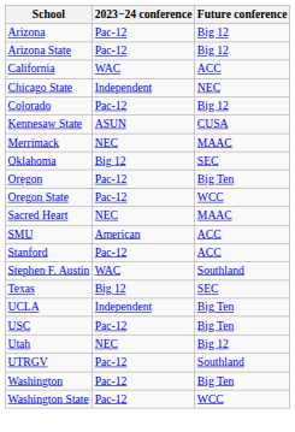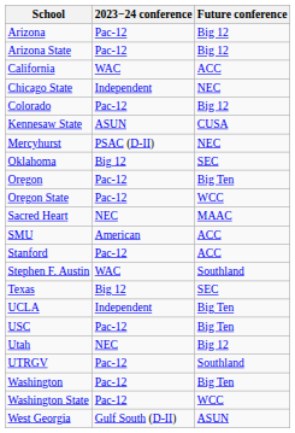+ row: Mercyhurst | PSAC (D-II) | NEC
- row: Merrimack | NEC | MAAC
+ row: West Georgia | Gulf South (D-II) | ASUN
